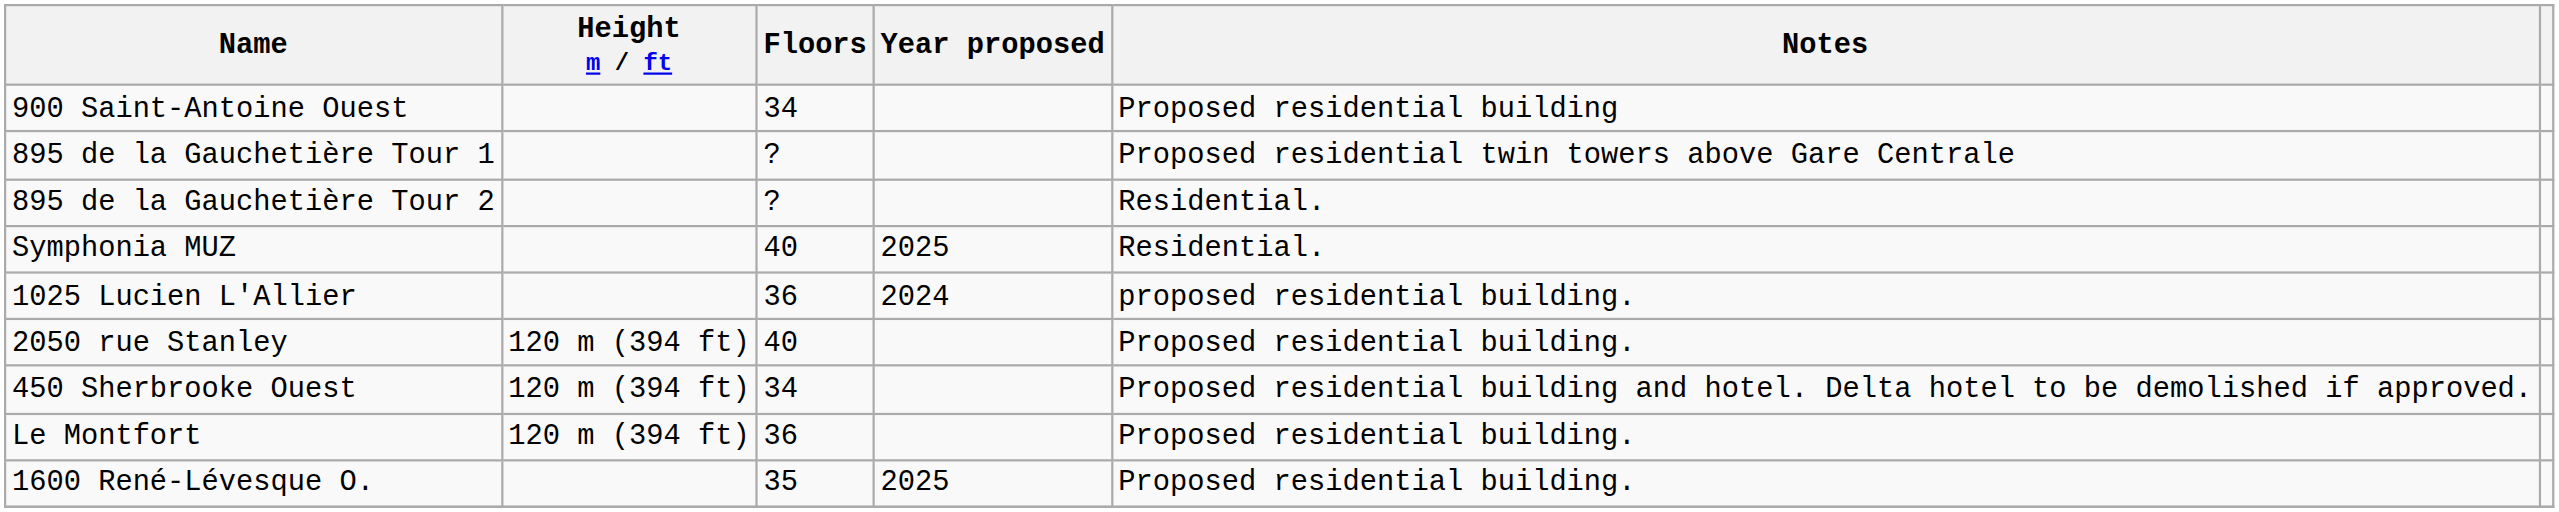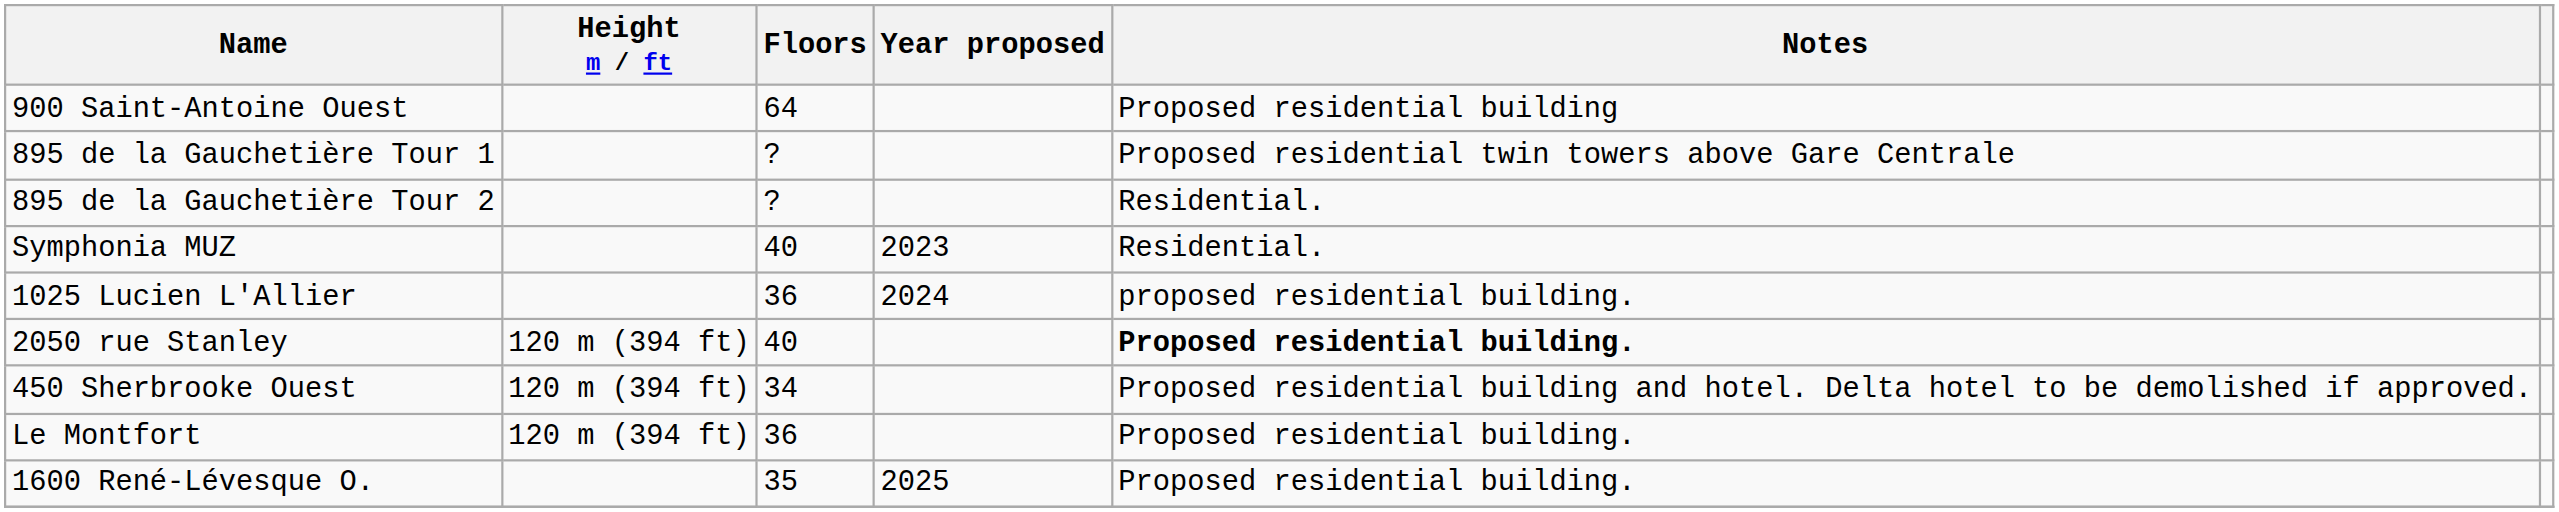900 Saint-Antoine Ouest | Floors: 34 -> 64
Symphonia MUZ | Year proposed: 2025 -> 2023
2050 rue Stanley | Notes: normal -> bold
